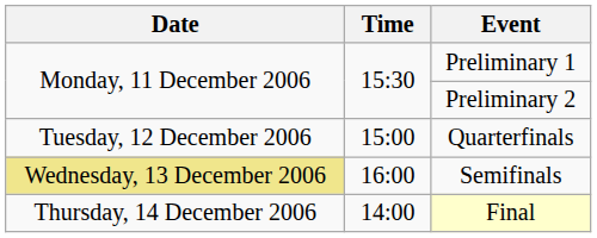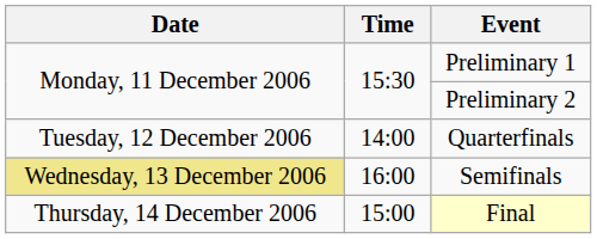Quarterfinals | Time: 15:00 -> 14:00
Final | Time: 14:00 -> 15:00
